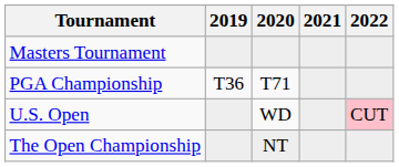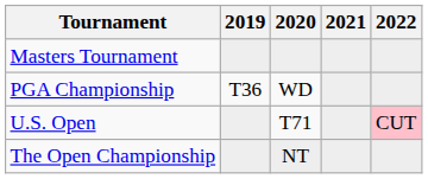PGA Championship | 2020: T71 -> WD
U.S. Open | 2020: WD -> T71
